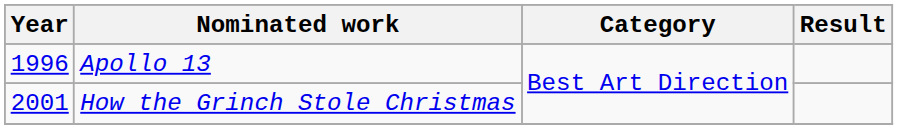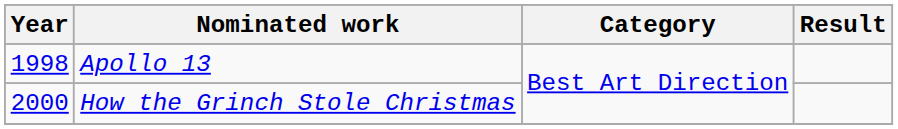Apollo 13 | Year: 1996 -> 1998
How the Grinch Stole Christmas | Year: 2001 -> 2000
